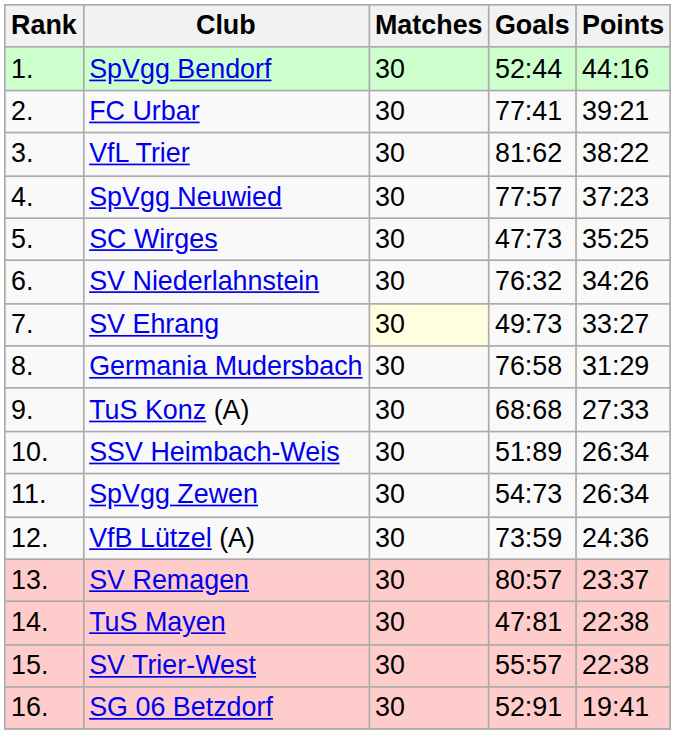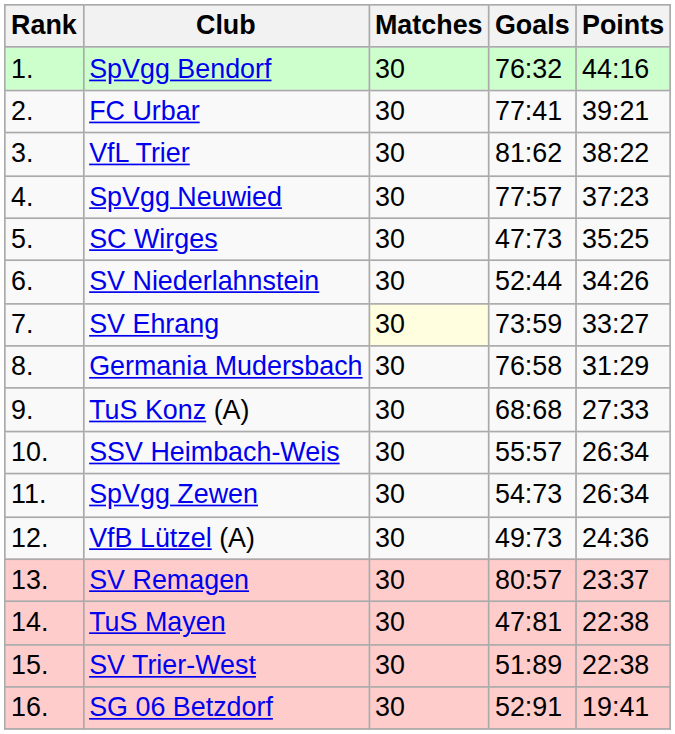SpVgg Bendorf | Goals: 52:44 -> 76:32
SV Niederlahnstein | Goals: 76:32 -> 52:44
SV Ehrang | Goals: 49:73 -> 73:59
SSV Heimbach-Weis | Goals: 51:89 -> 55:57
VfB Lützel (A) | Goals: 73:59 -> 49:73
SV Trier-West | Goals: 55:57 -> 51:89
